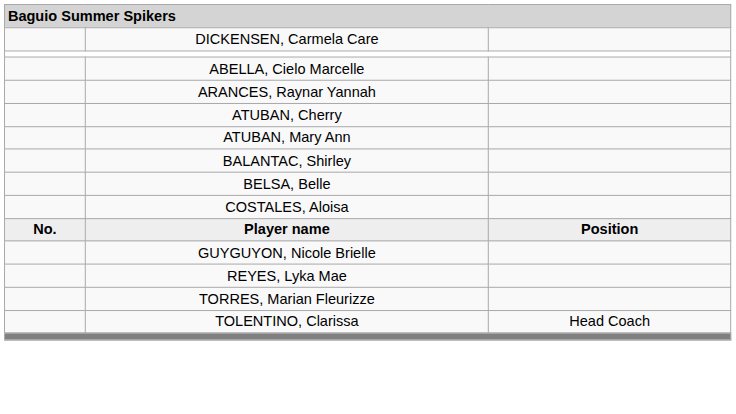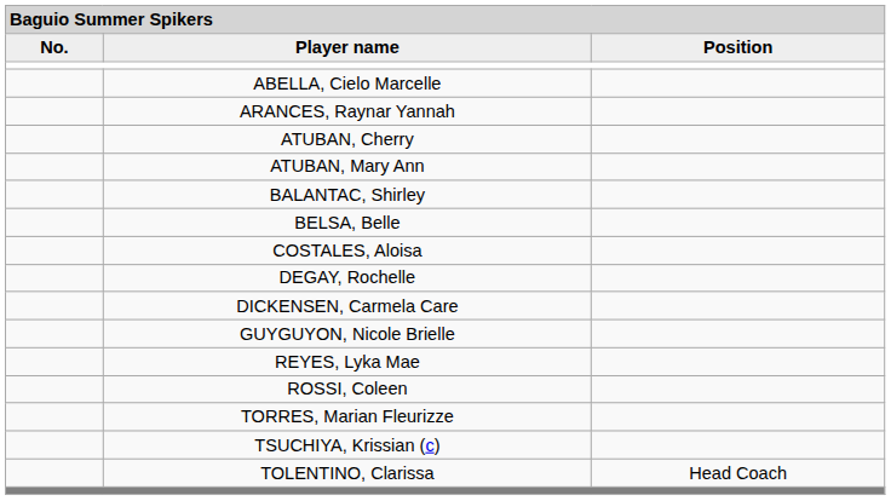rows swapped: Player name <-> DICKENSEN, Carmela Care
+ row: DEGAY, Rochelle
+ row: ROSSI, Coleen
+ row: TSUCHIYA, Krissian (c)
